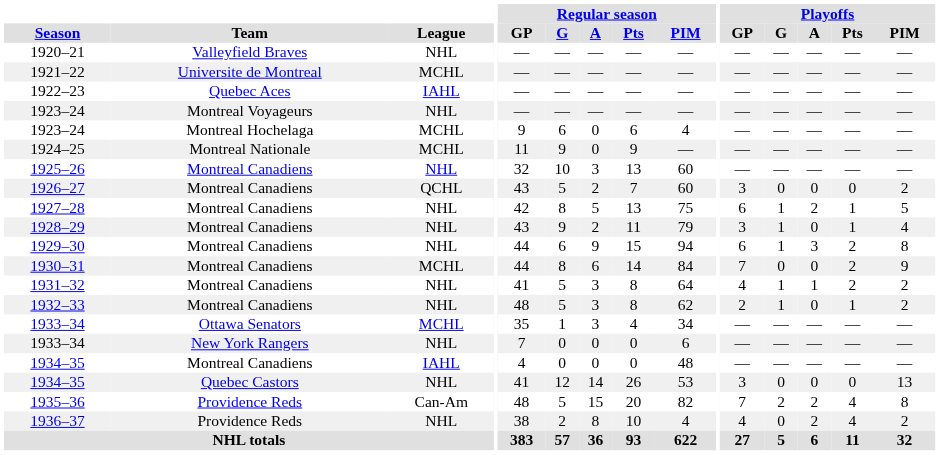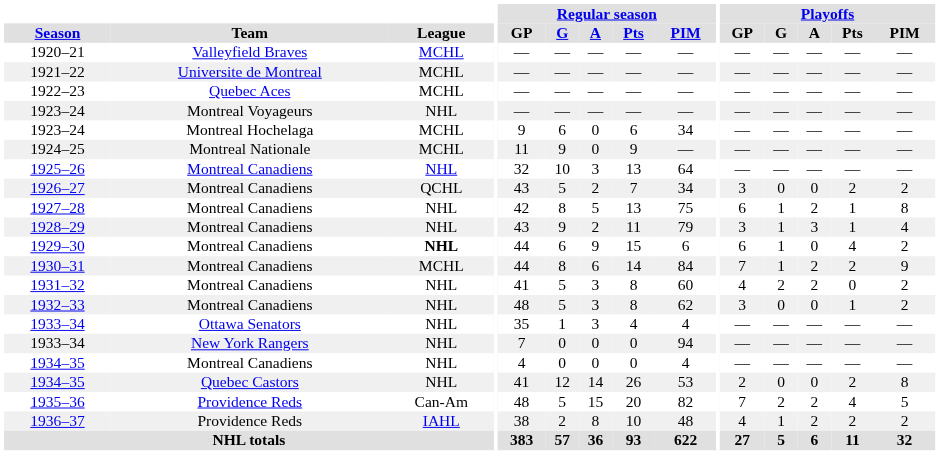1920–21 | League: NHL -> MCHL
1922–23 | League: IAHL -> MCHL
1923–24 / Montreal Hochelaga | Regular season / PIM: 4 -> 34
1925–26 | Regular season / PIM: 60 -> 64
1926–27 | Regular season / PIM: 60 -> 34
1926–27 | Playoffs / Pts: 0 -> 2
1927–28 | Playoffs / PIM: 5 -> 8
1928–29 | Playoffs / A: 0 -> 3
1929–30 | League: normal -> bold
1929–30 | Regular season / PIM: 94 -> 6
1929–30 | Playoffs / A: 3 -> 0
1929–30 | Playoffs / Pts: 2 -> 4
1929–30 | Playoffs / PIM: 8 -> 2
1930–31 | Playoffs / G: 0 -> 1
1930–31 | Playoffs / A: 0 -> 2
1931–32 | Regular season / PIM: 64 -> 60
1931–32 | Playoffs / G: 1 -> 2
1931–32 | Playoffs / A: 1 -> 2
1931–32 | Playoffs / Pts: 2 -> 0
1932–33 | Playoffs / GP: 2 -> 3
1932–33 | Playoffs / G: 1 -> 0
1933–34 / Ottawa Senators | League: MCHL -> NHL
1933–34 / Ottawa Senators | Regular season / PIM: 34 -> 4
1933–34 / New York Rangers | Regular season / PIM: 6 -> 94
1934–35 / Montreal Canadiens | League: IAHL -> NHL
1934–35 / Montreal Canadiens | Regular season / PIM: 48 -> 4
1934–35 / Quebec Castors | Playoffs / GP: 3 -> 2
1934–35 / Quebec Castors | Playoffs / Pts: 0 -> 2
1934–35 / Quebec Castors | Playoffs / PIM: 13 -> 8
1935–36 | Playoffs / PIM: 8 -> 5
1936–37 | League: NHL -> IAHL
1936–37 | Regular season / PIM: 4 -> 48
1936–37 | Playoffs / G: 0 -> 1
1936–37 | Playoffs / Pts: 4 -> 2
